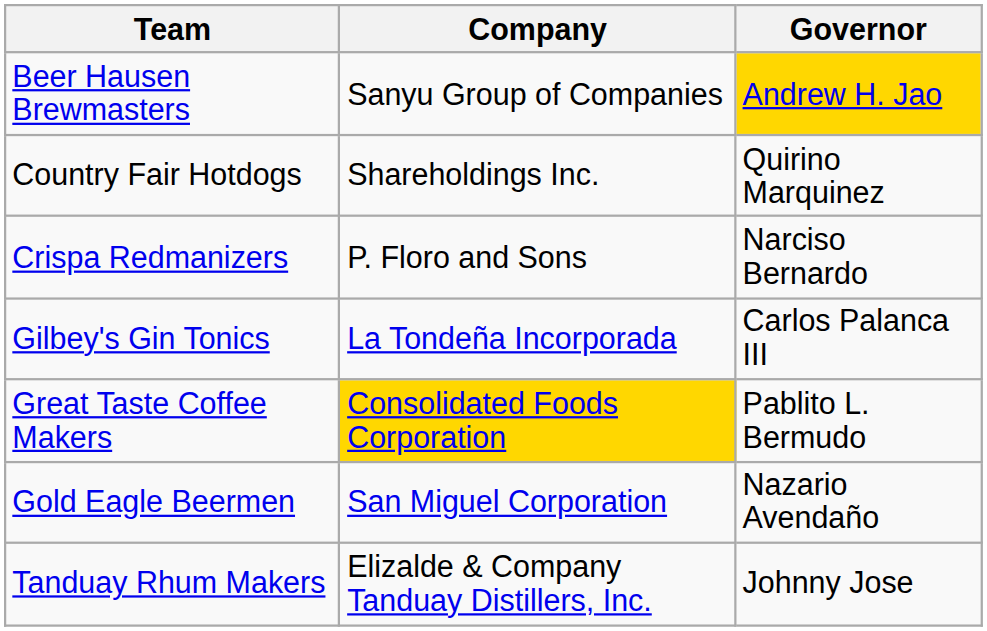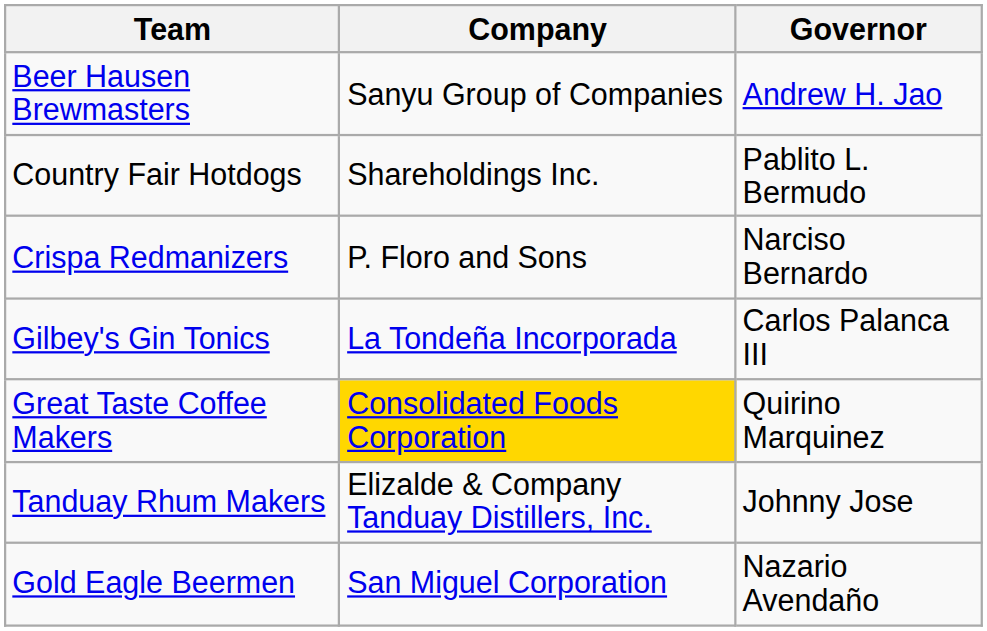Beer Hausen Brewmasters | Governor: gold background -> no background
Country Fair Hotdogs | Governor: Quirino Marquinez -> Pablito L. Bermudo
Great Taste Coffee Makers | Governor: Pablito L. Bermudo -> Quirino Marquinez
rows swapped: Gold Eagle Beermen <-> Tanduay Rhum Makers
